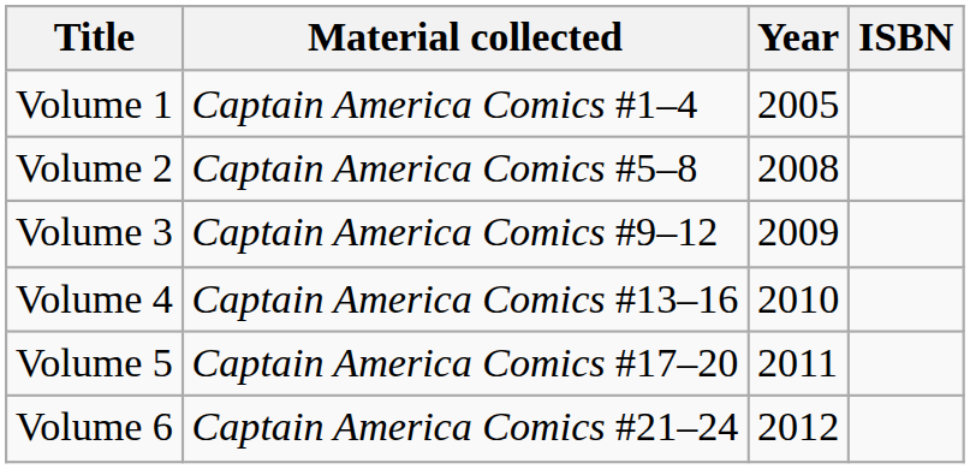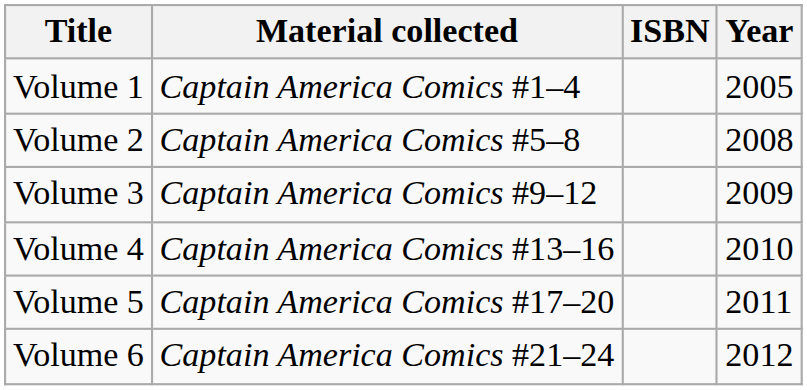columns swapped: Year <-> ISBN
